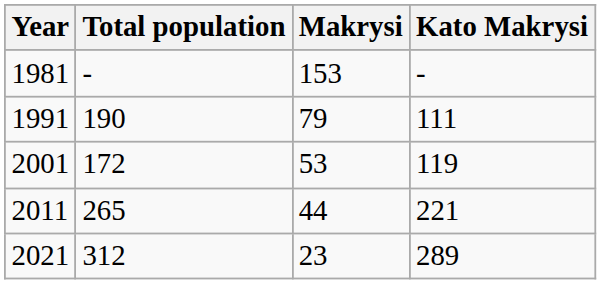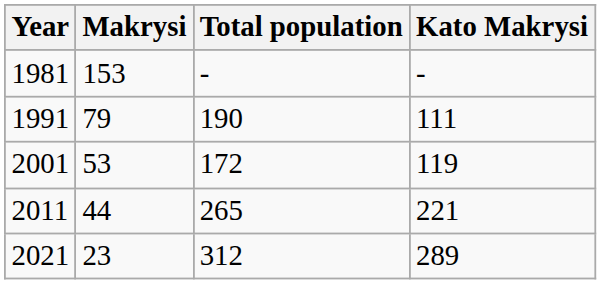columns swapped: Total population <-> Makrysi
